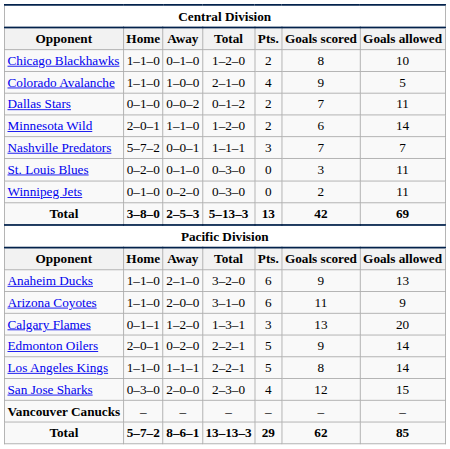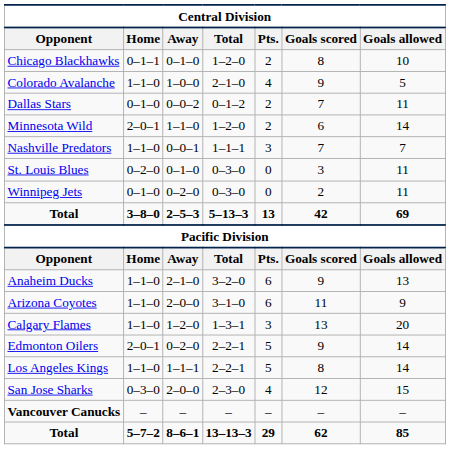Chicago Blackhawks | Home: 1–1–0 -> 0–1–1
Nashville Predators | Home: 5–7–2 -> 1–1–0
Calgary Flames | Home: 0–1–1 -> 1–1–0
